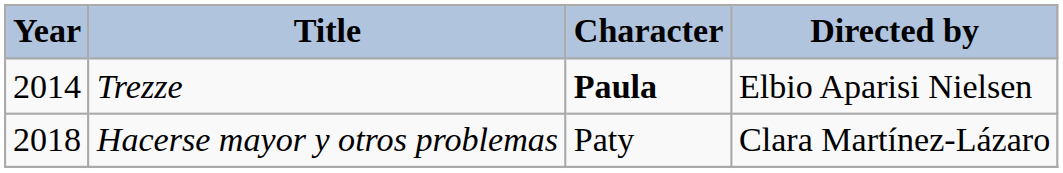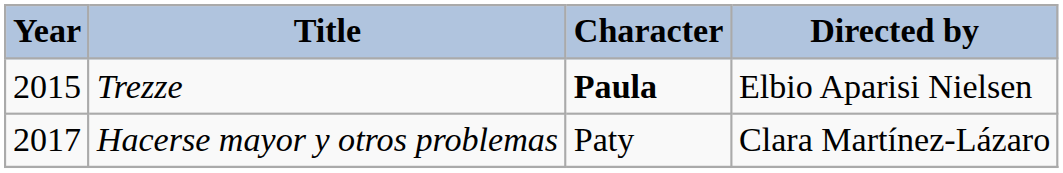Trezze | Year: 2014 -> 2015
Hacerse mayor y otros problemas | Year: 2018 -> 2017
